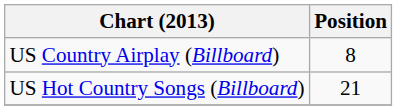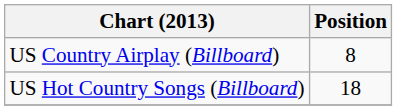US Hot Country Songs (Billboard) | Position: 21 -> 18
